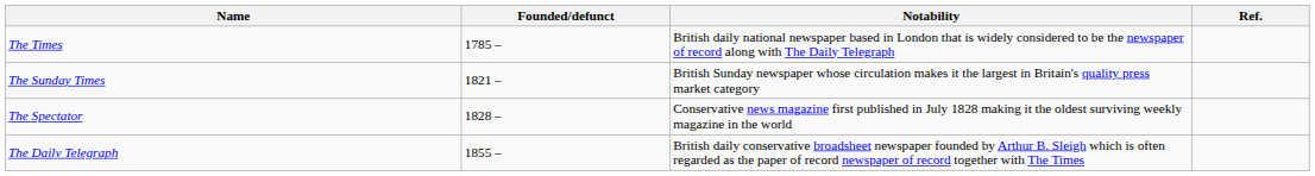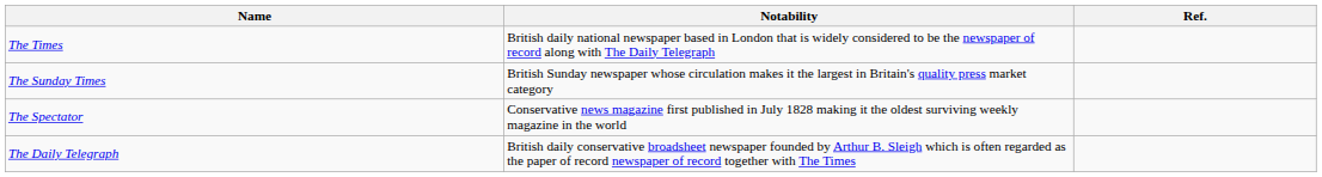- column: Founded/defunct | 1785 – | 1821 – | 1828 – | 1855 –
